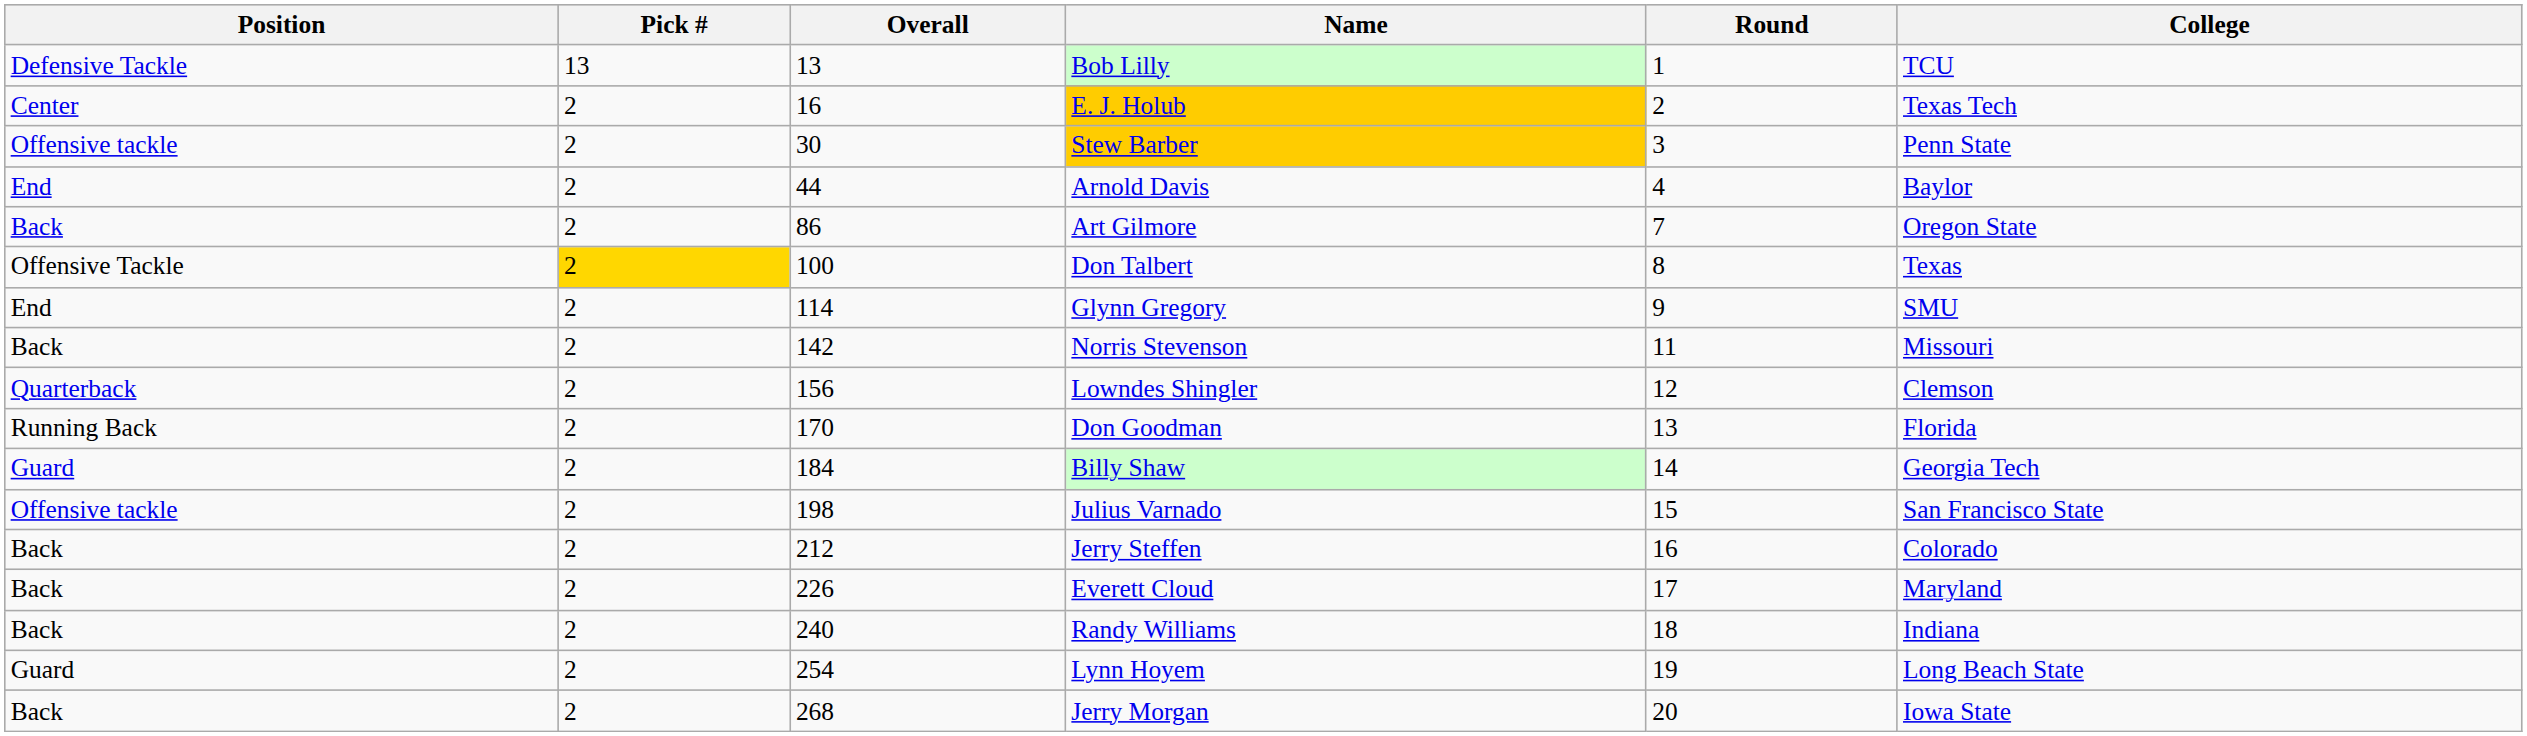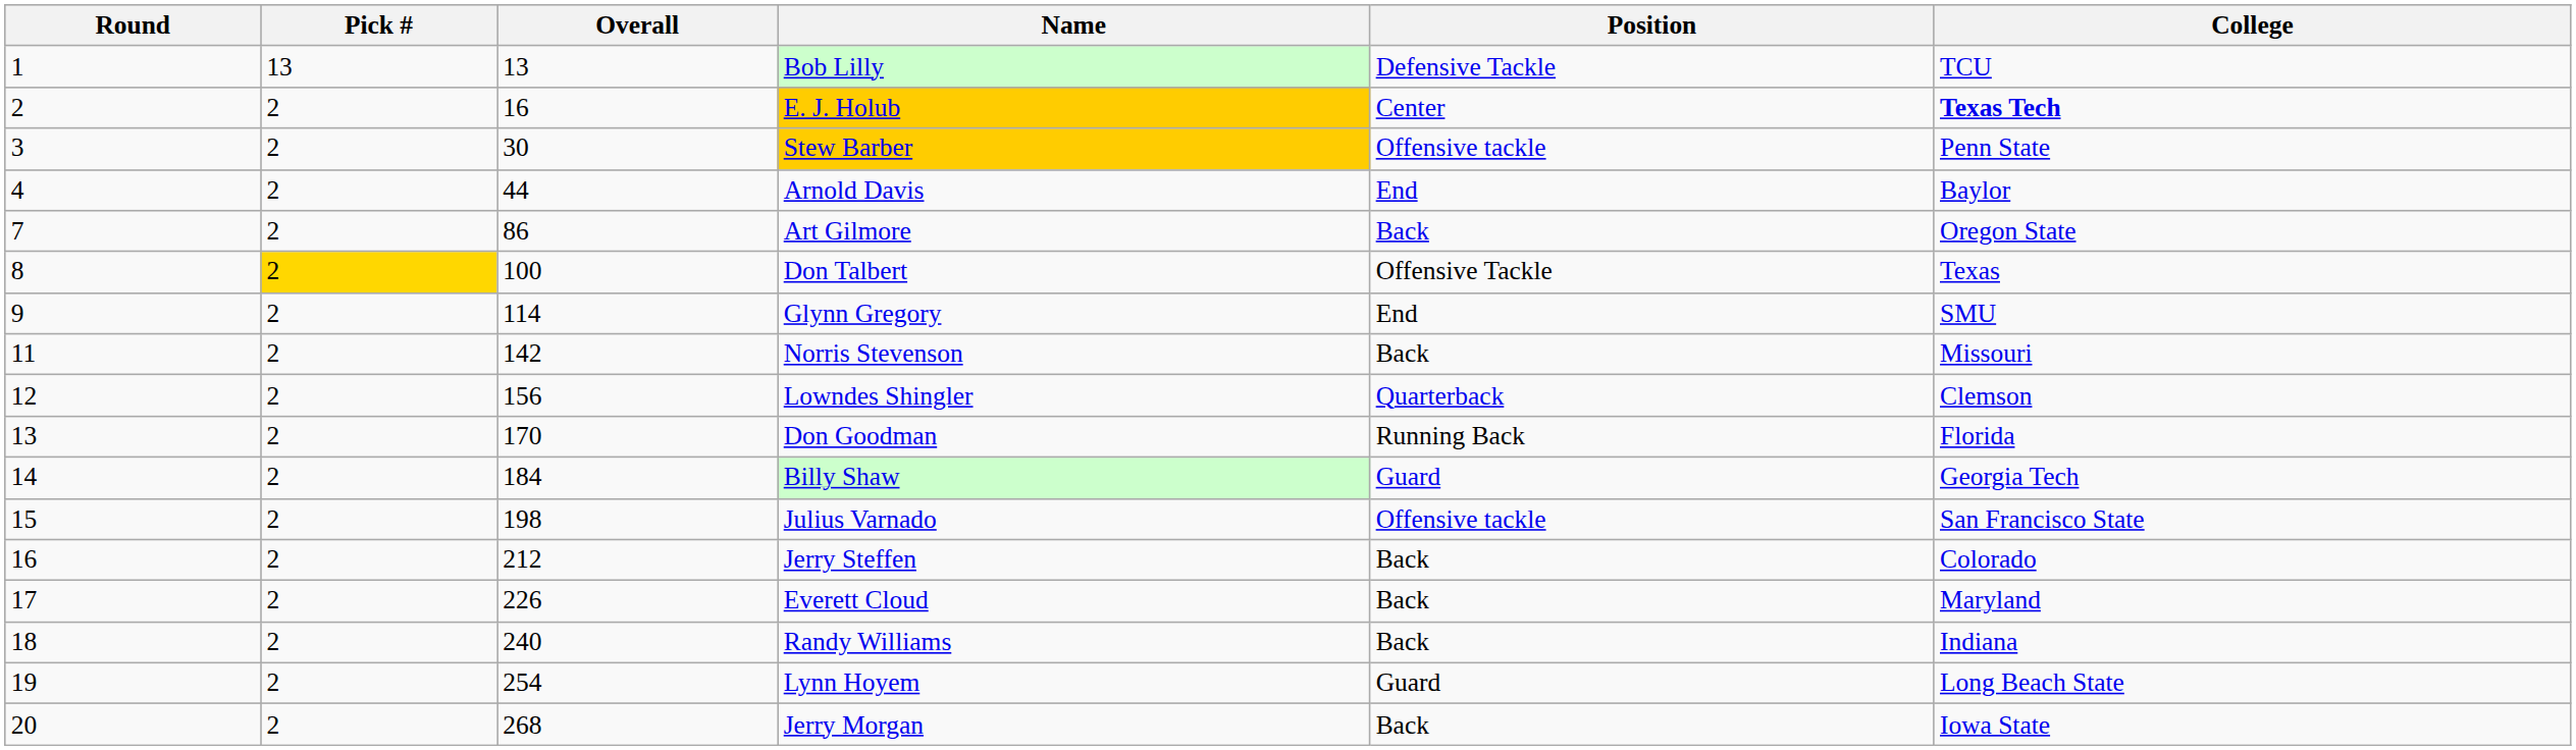columns swapped: Round <-> Position
E. J. Holub | College: normal -> bold
